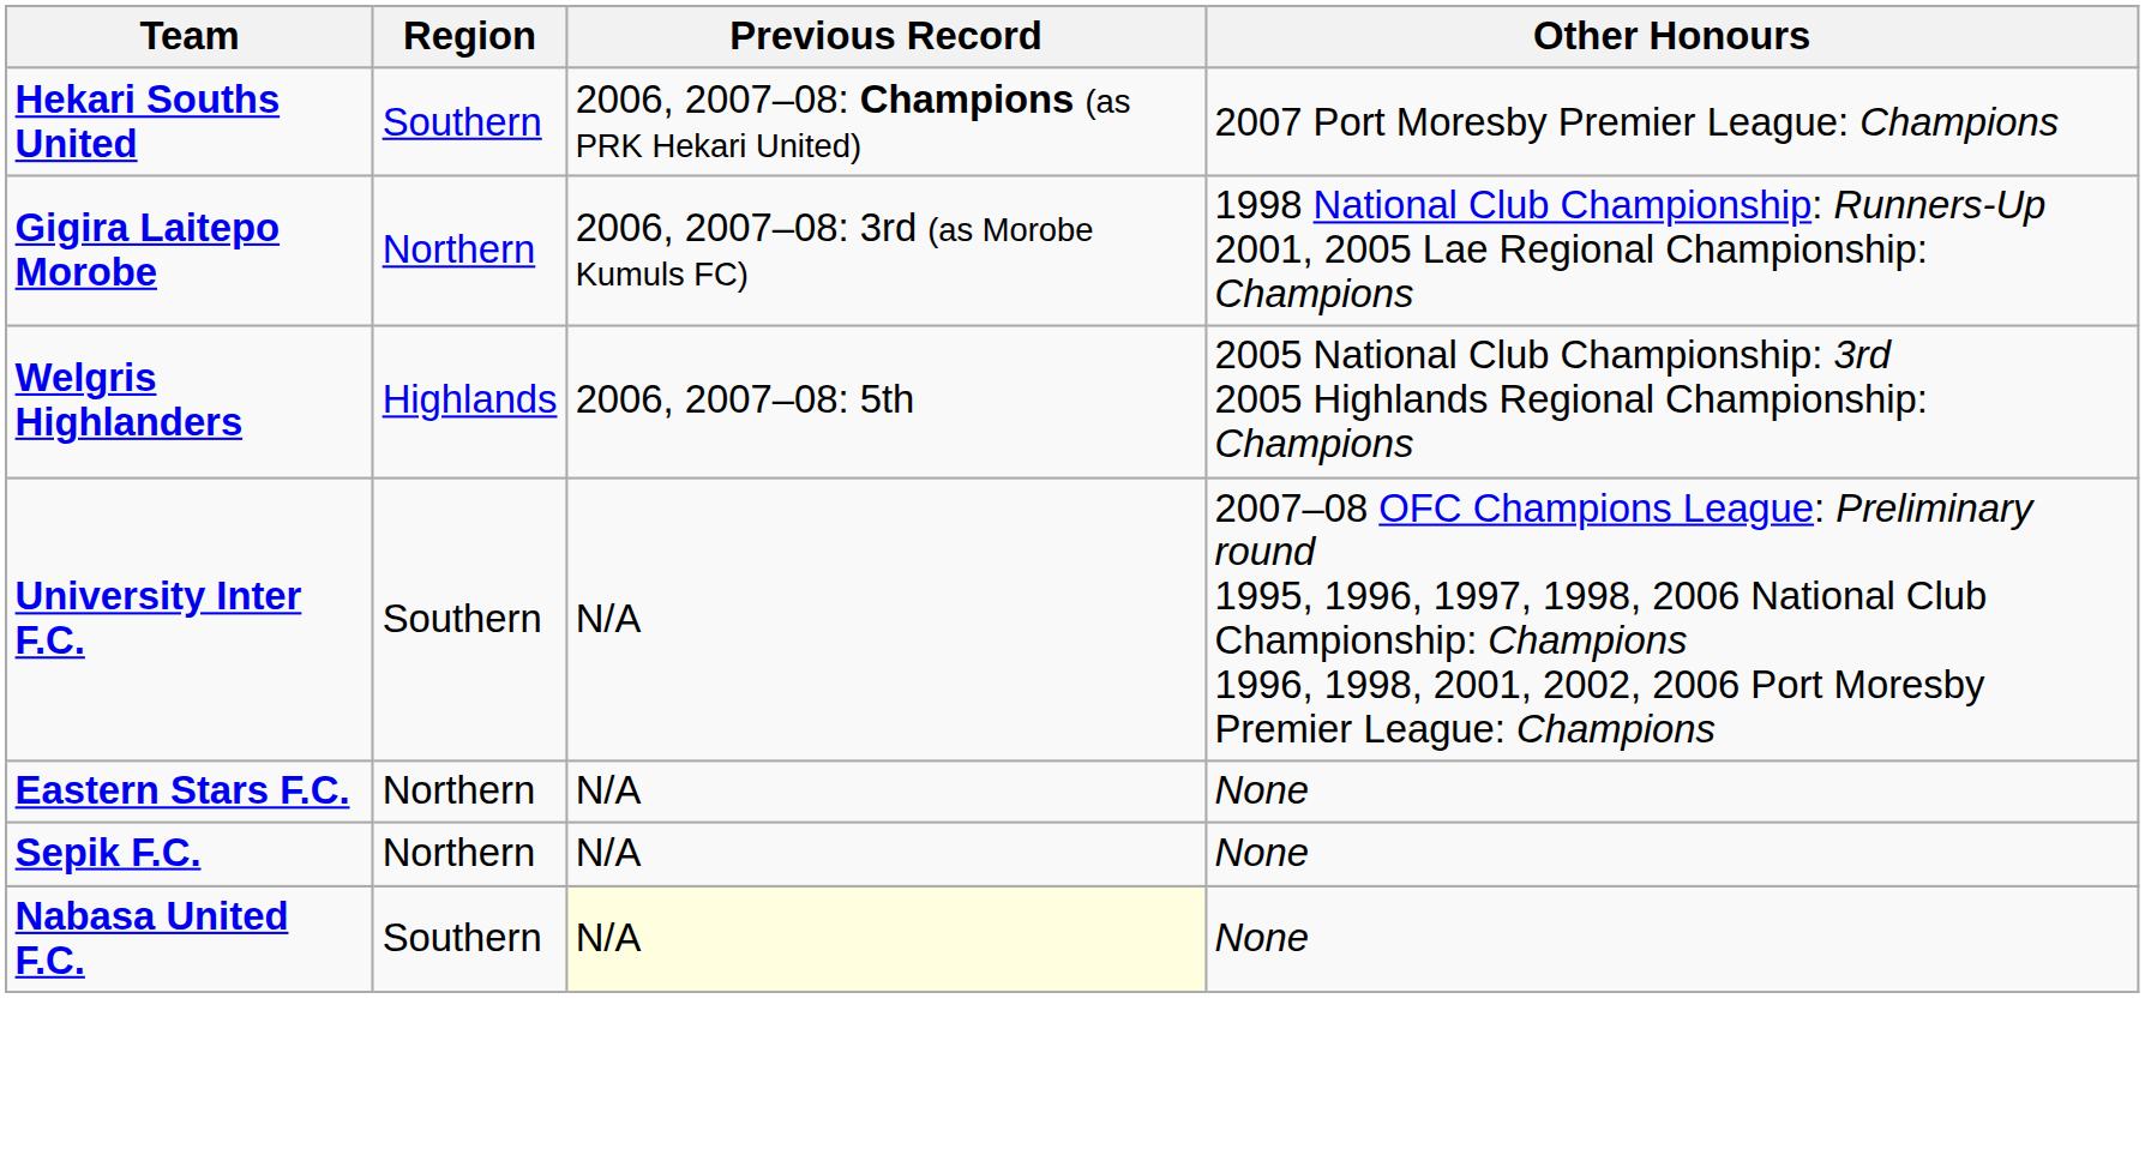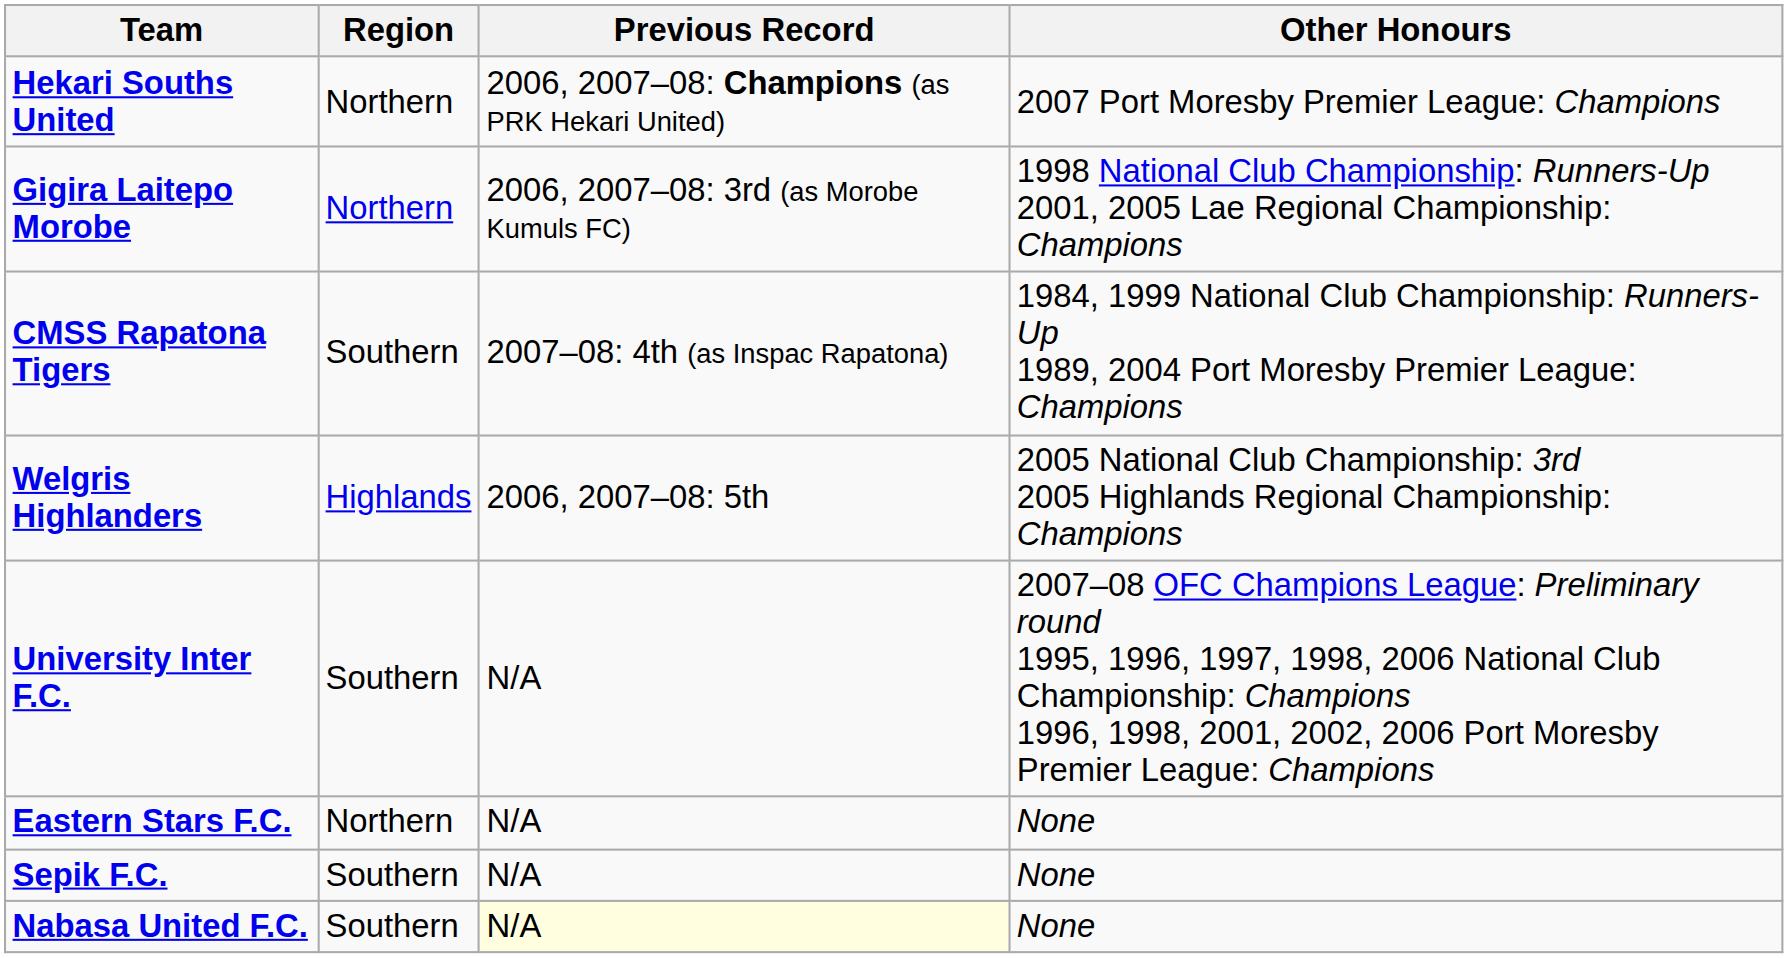Hekari Souths United | Region: Southern -> Northern
+ row: CMSS Rapatona Tigers | Southern | 2007–08: 4th (as Inspac Rapatona) | 1984, 1999 National Club Championship: Runners-Up 1989, 2004 Port Moresby Premier League: Champions
Sepik F.C. | Region: Northern -> Southern
